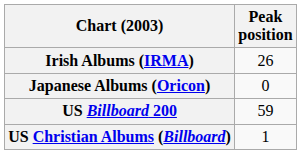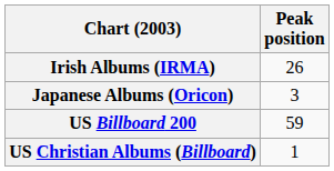Japanese Albums (Oricon) | Peak position: 0 -> 3
